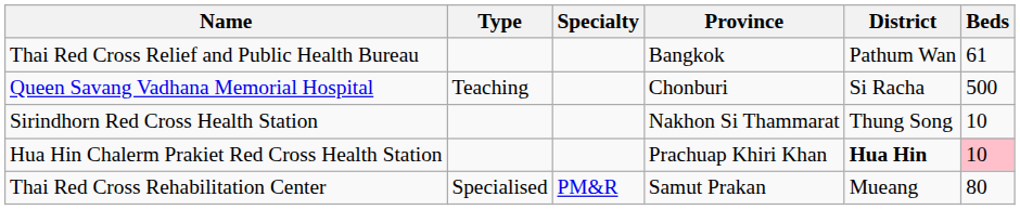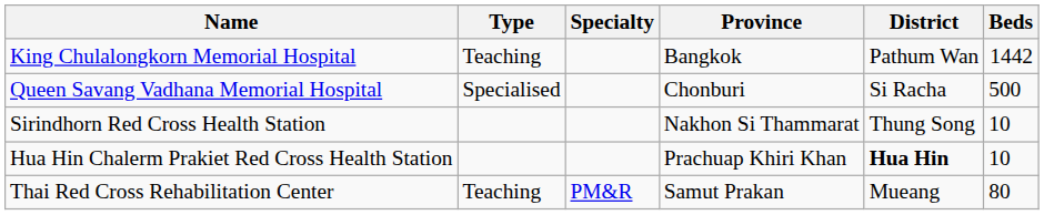+ row: King Chulalongkorn Memorial Hospital | Teaching | Bangkok | Pathum Wan | 1442
- row: Thai Red Cross Relief and Public Health Bureau | Bangkok | Pathum Wan | 61
Queen Savang Vadhana Memorial Hospital | Type: Teaching -> Specialised
Hua Hin Chalerm Prakiet Red Cross Health Station | Beds: pink background -> no background
Thai Red Cross Rehabilitation Center | Type: Specialised -> Teaching
